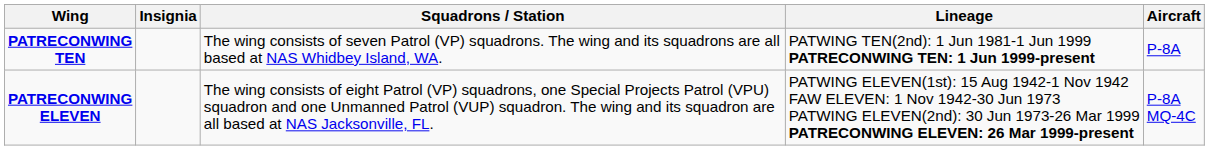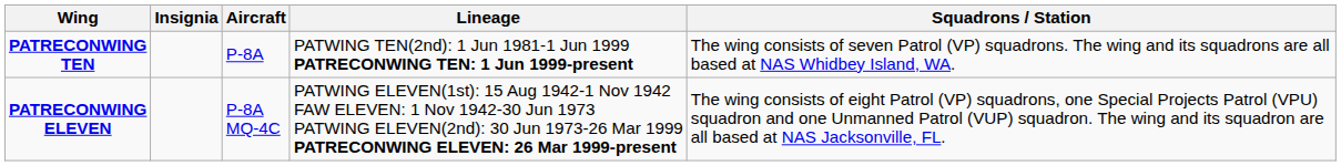columns swapped: Aircraft <-> Squadrons / Station
